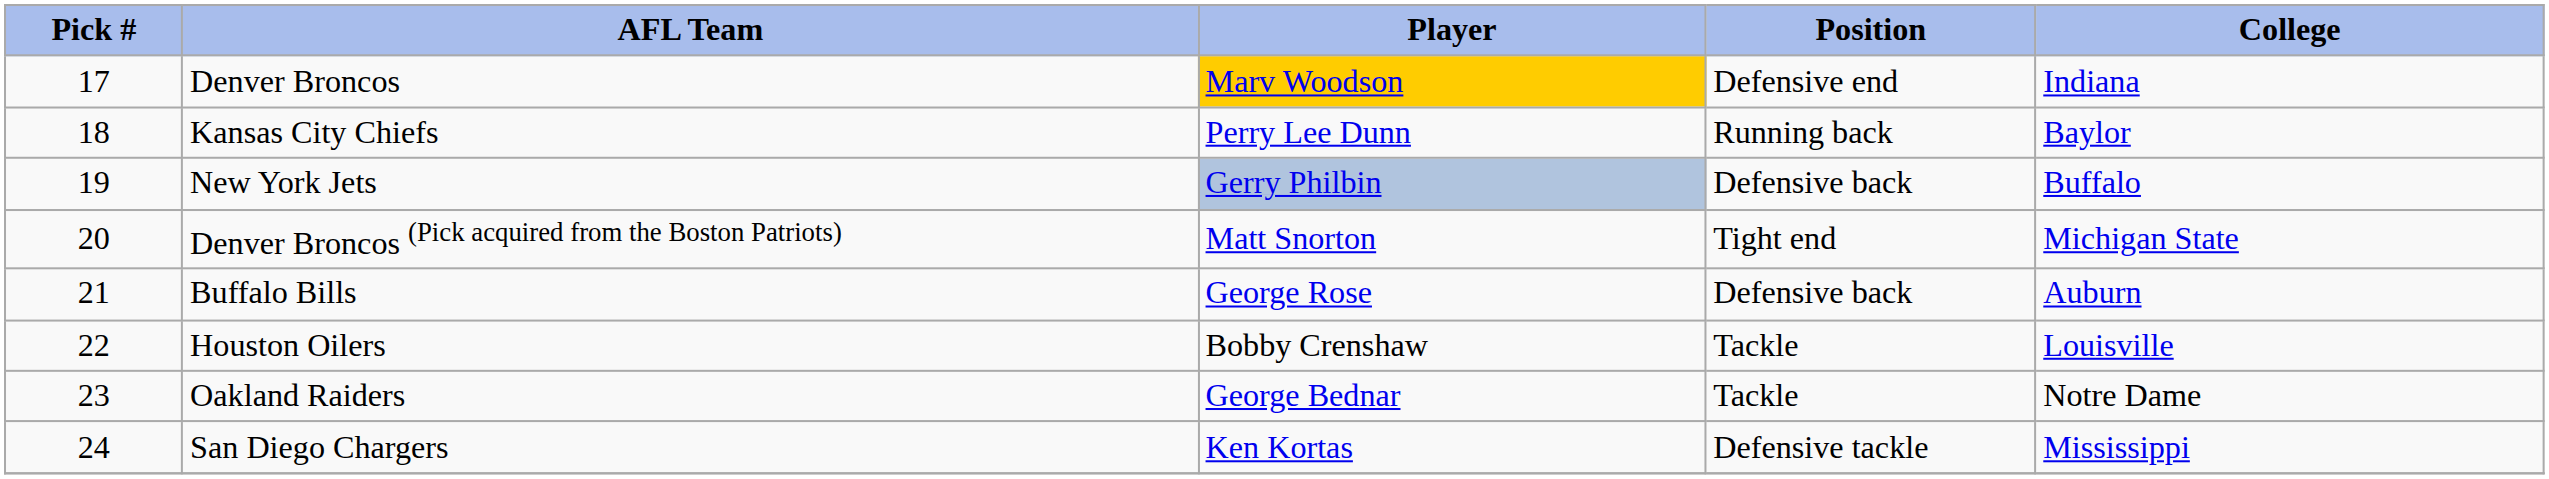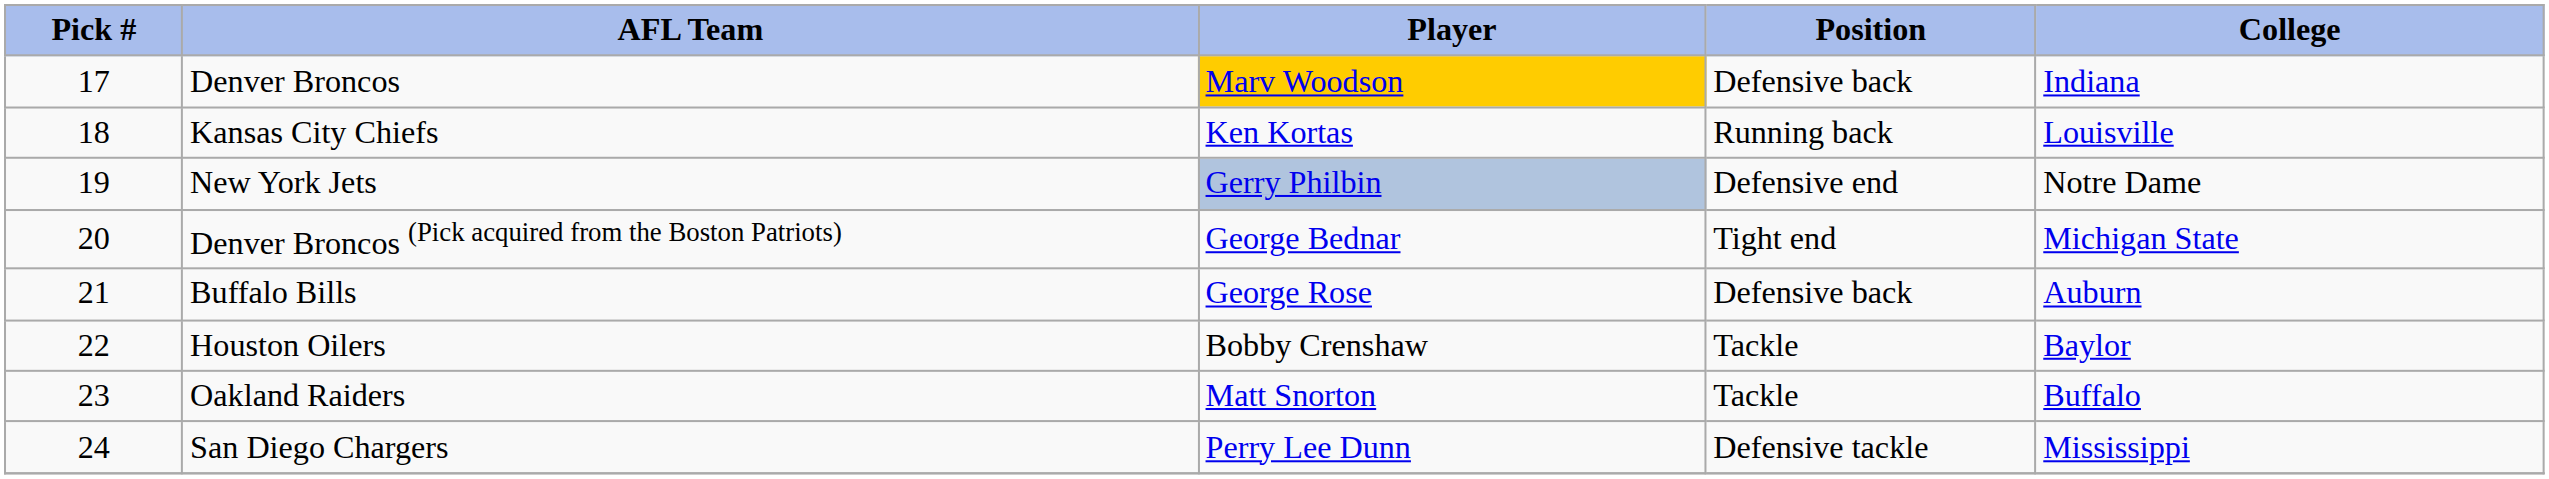Denver Broncos | Position: Defensive end -> Defensive back
Kansas City Chiefs | Player: Perry Lee Dunn -> Ken Kortas
Kansas City Chiefs | College: Baylor -> Louisville
New York Jets | Position: Defensive back -> Defensive end
New York Jets | College: Buffalo -> Notre Dame
Denver Broncos (Pick acquired from the Boston Patriots) | Player: Matt Snorton -> George Bednar
Houston Oilers | College: Louisville -> Baylor
Oakland Raiders | Player: George Bednar -> Matt Snorton
Oakland Raiders | College: Notre Dame -> Buffalo
San Diego Chargers | Player: Ken Kortas -> Perry Lee Dunn
